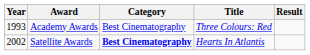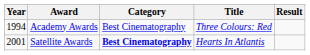Academy Awards | Year: 1993 -> 1994
Satellite Awards | Year: 2002 -> 2001
